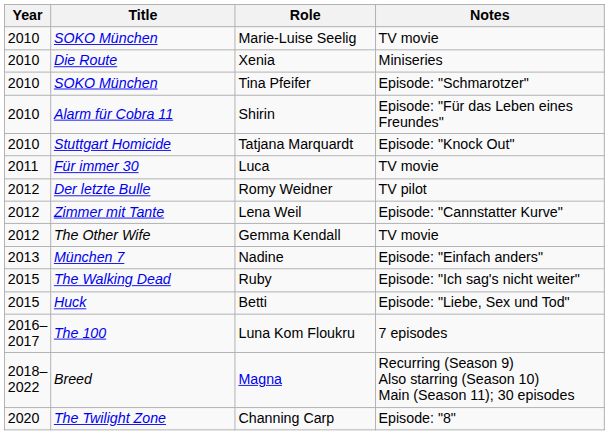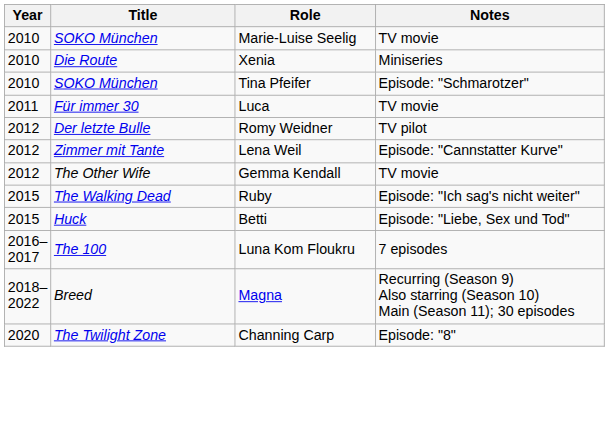- row: 2010 | Alarm für Cobra 11 | Shirin | Episode: "Für das Leben eines Freundes"
- row: 2010 | Stuttgart Homicide | Tatjana Marquardt | Episode: "Knock Out"
- row: 2013 | München 7 | Nadine | Episode: "Einfach anders"
